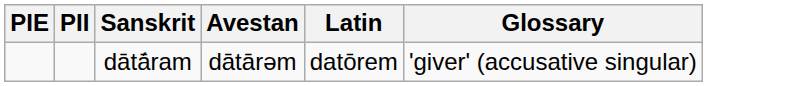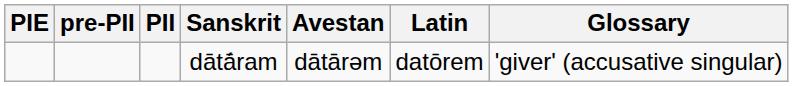+ column: pre-PII
